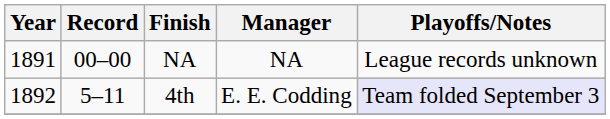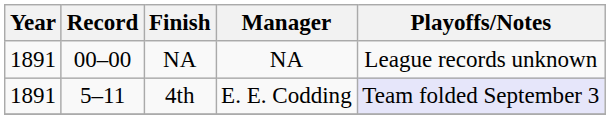4th | Year: 1892 -> 1891
